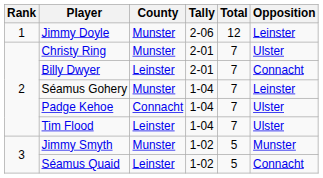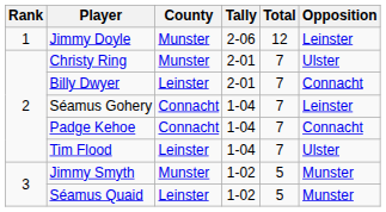Séamus Gohery | County: Munster -> Connacht
Padge Kehoe | Opposition: Ulster -> Connacht
Séamus Quaid | Opposition: Connacht -> Munster
